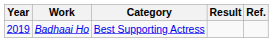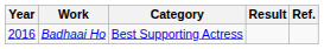Badhaai Ho | Year: 2019 -> 2016
